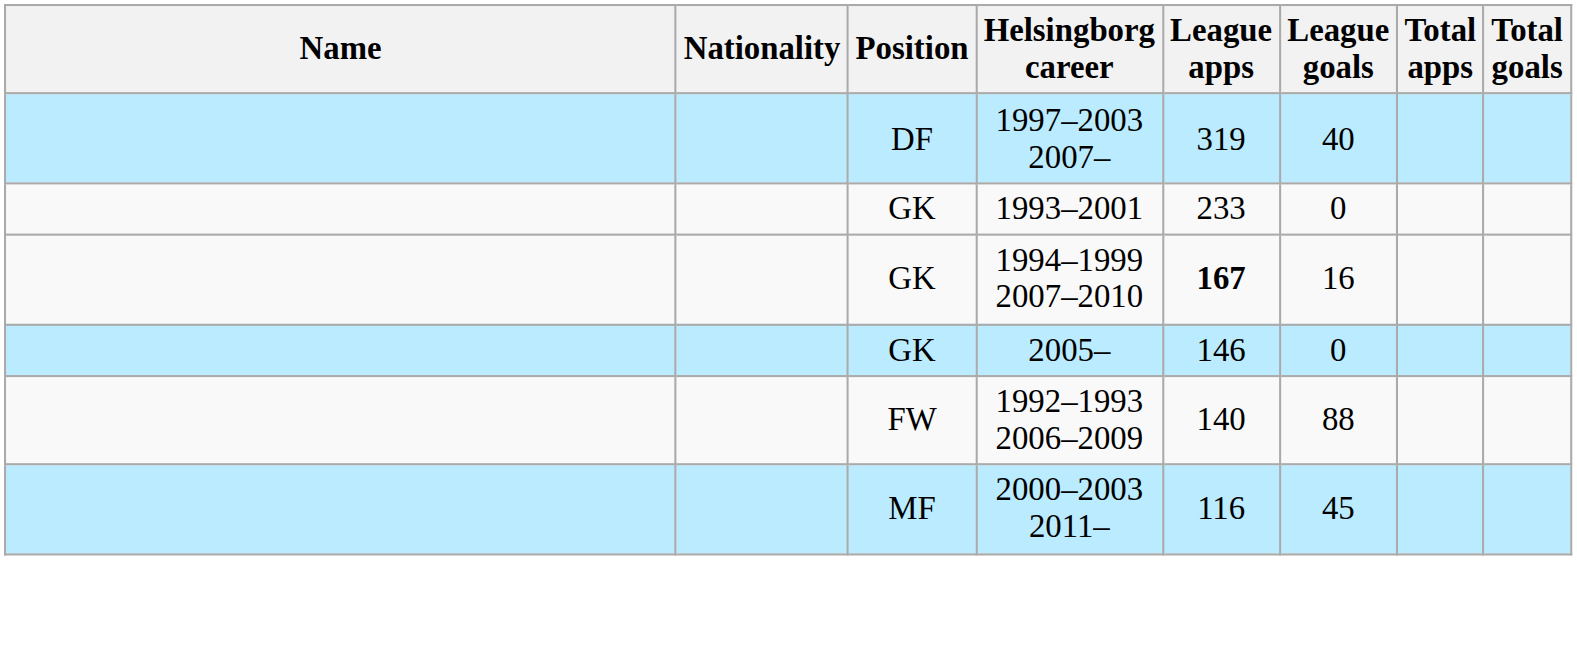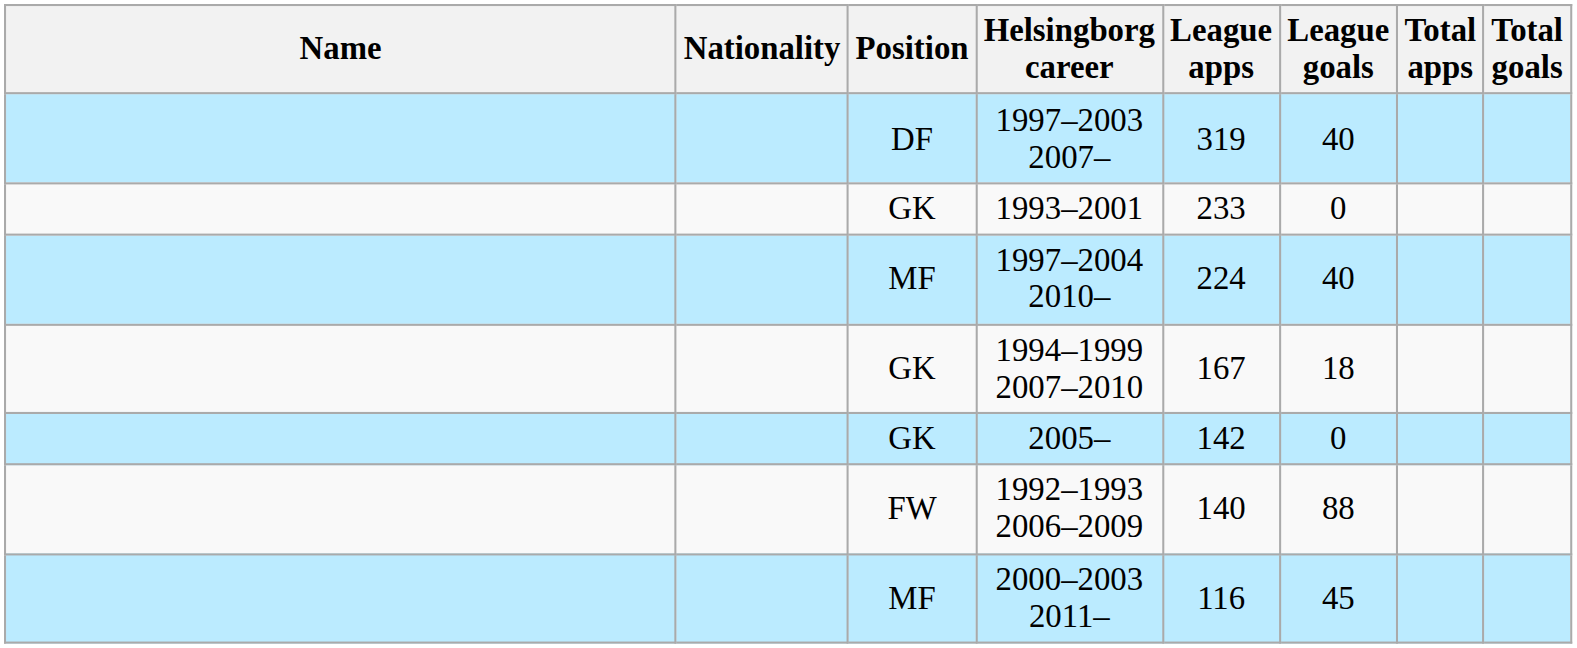+ row: MF | 1997–2004 2010– | 224 | 40
1994–1999 2007–2010 | League apps: bold -> normal
1994–1999 2007–2010 | League goals: 16 -> 18
2005– | League apps: 146 -> 142
